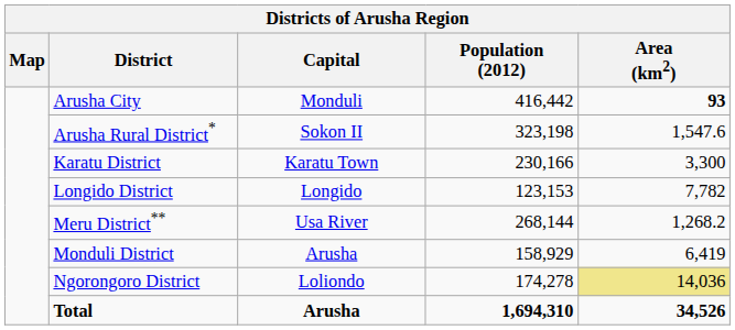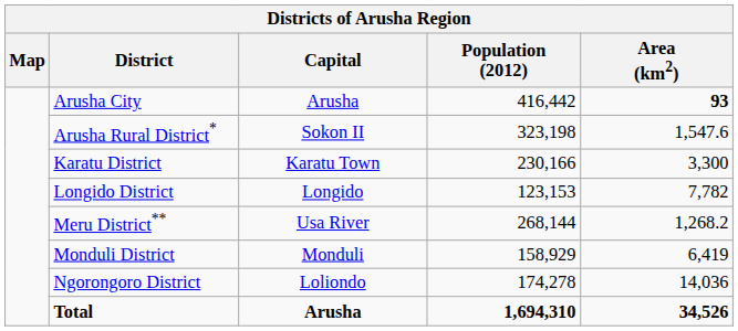Arusha City | Capital: Monduli -> Arusha
Monduli District | Capital: Arusha -> Monduli
Ngorongoro District | Area (km2): khaki background -> no background
